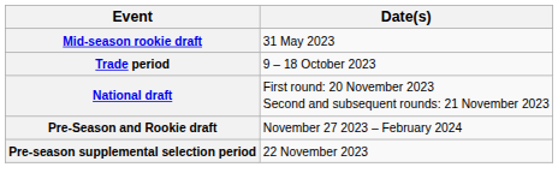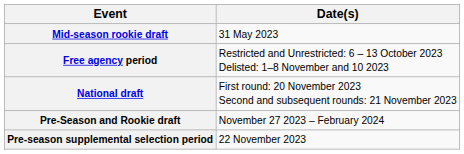+ row: Free agency period | Restricted and Unrestricted: 6 – 13 October 2023 Delisted: 1–8 November and 10 2023
- row: Trade period | 9 – 18 October 2023
